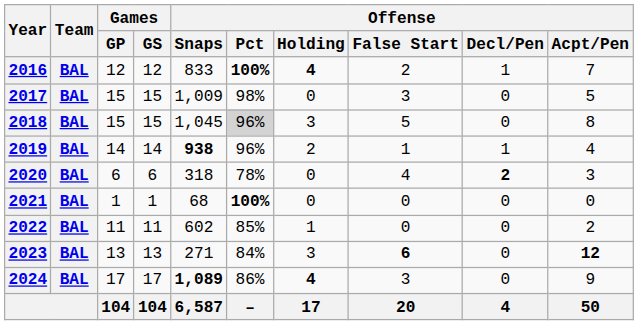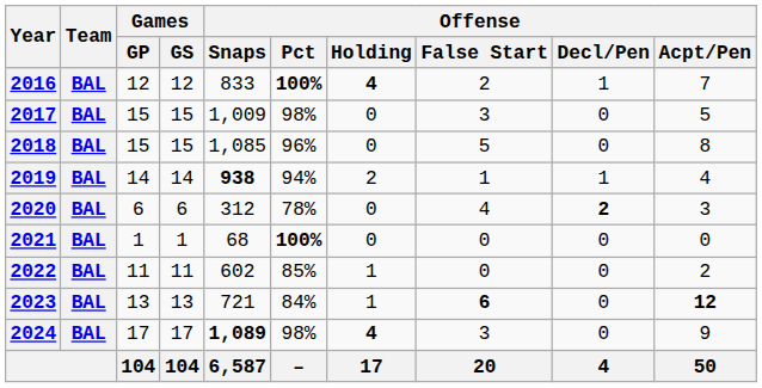2018 | Offense / Snaps: 1,045 -> 1,085
2018 | Offense / Pct: lightgrey background -> no background
2018 | Offense / Holding: 3 -> 0
2019 | Offense / Pct: 96% -> 94%
2020 | Offense / Snaps: 318 -> 312
2023 | Offense / Snaps: 271 -> 721
2023 | Offense / Holding: 3 -> 1
2024 | Offense / Pct: 86% -> 98%
